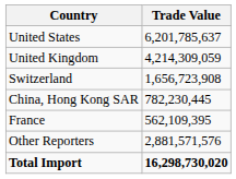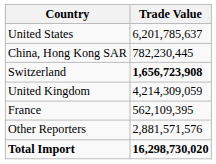rows swapped: United Kingdom <-> China, Hong Kong SAR
Switzerland | Trade Value: normal -> bold
